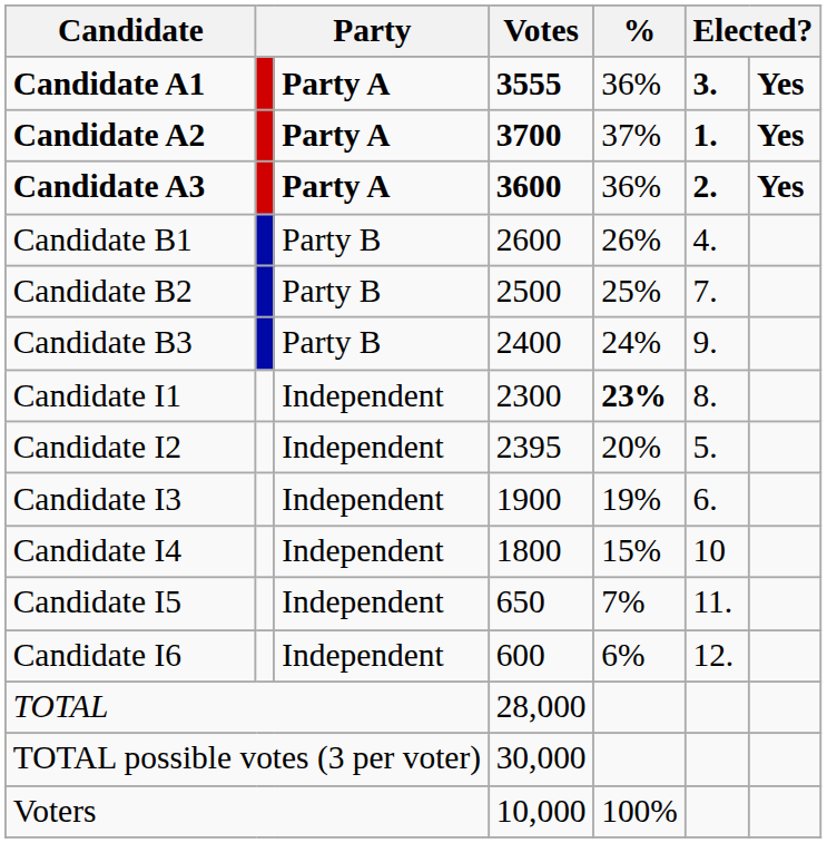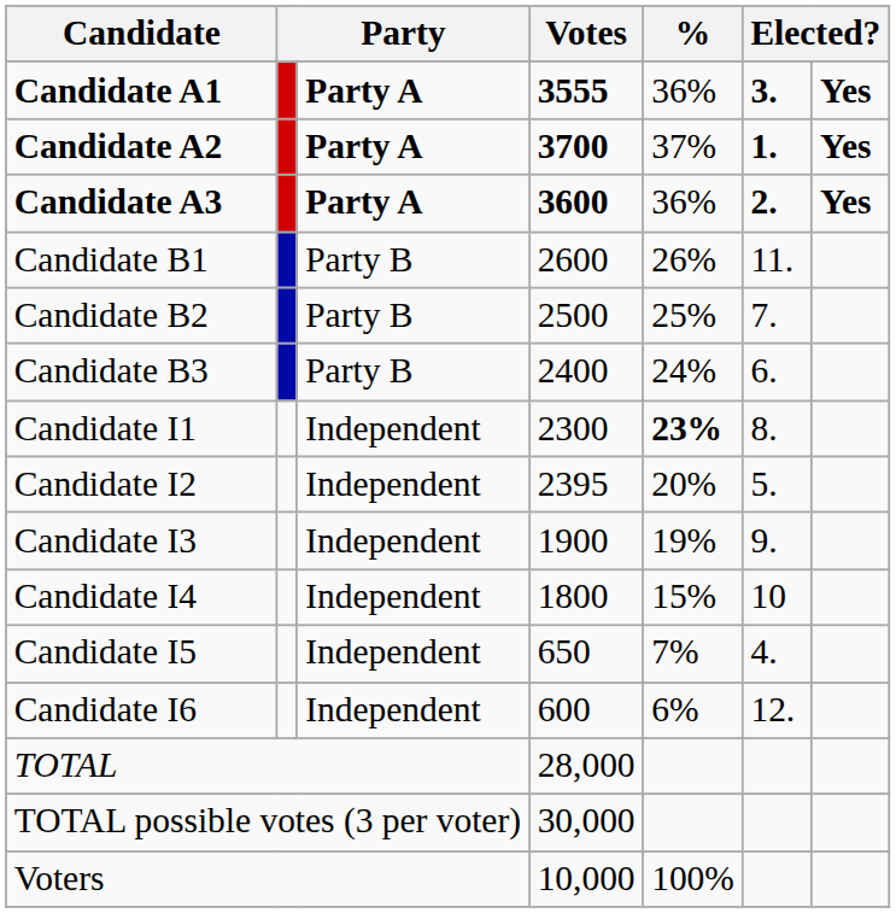Candidate B1 | column 6: 4. -> 11.
Candidate B3 | column 6: 9. -> 6.
Candidate I3 | column 6: 6. -> 9.
Candidate I5 | column 6: 11. -> 4.
